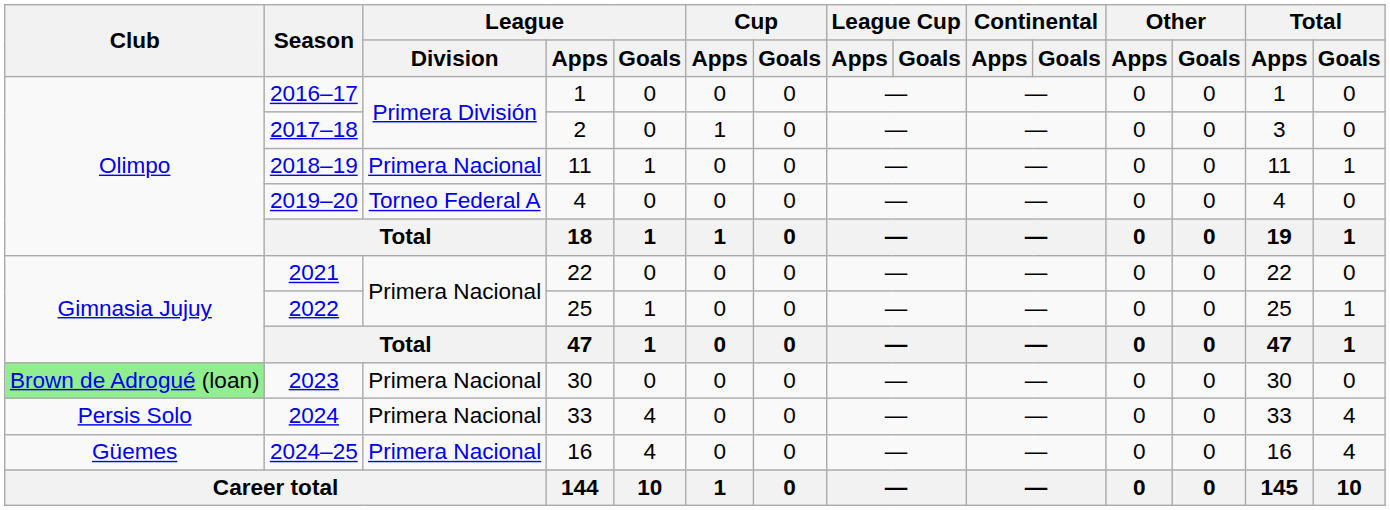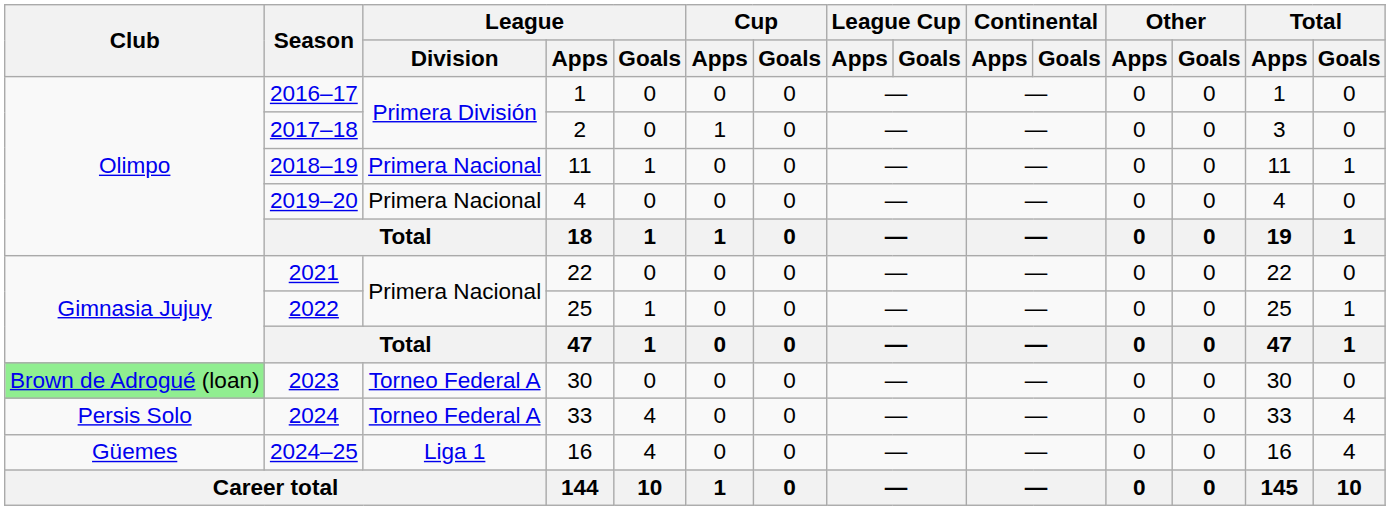2019–20 | League / Division: Torneo Federal A -> Primera Nacional
2023 | League / Division: Primera Nacional -> Torneo Federal A
2024 | League / Division: Primera Nacional -> Torneo Federal A
2024–25 | League / Division: Primera Nacional -> Liga 1
